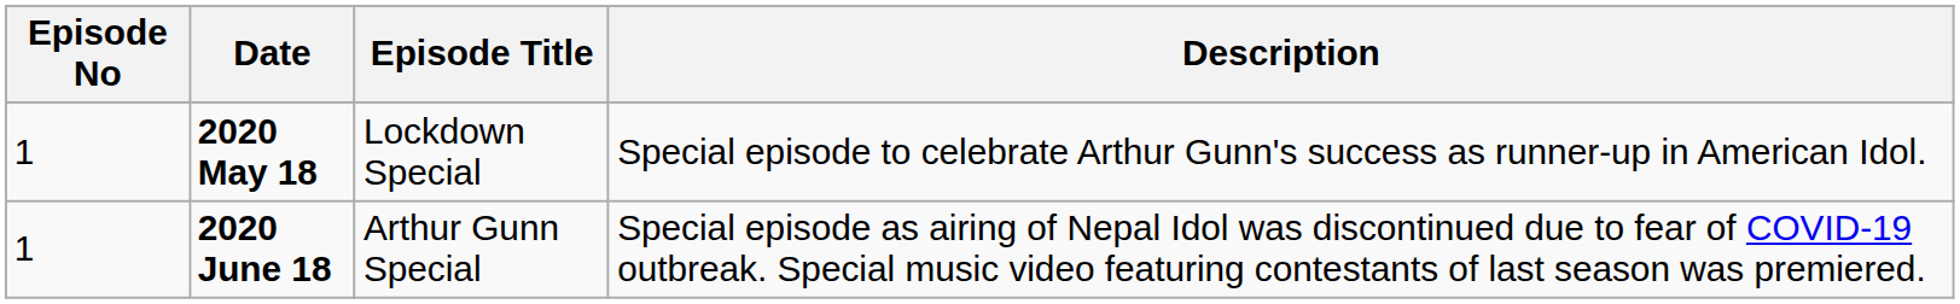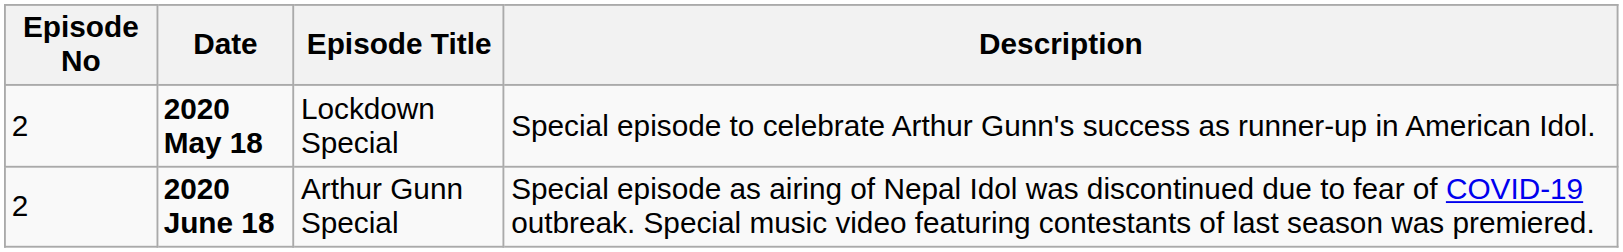2020 May 18 | Episode No: 1 -> 2
2020 June 18 | Episode No: 1 -> 2
